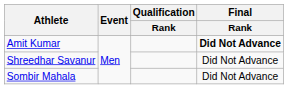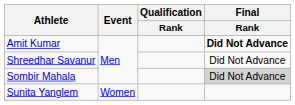Sombir Mahala | Final / Rank: no background -> lightgrey background
+ row: Sunita Yanglem | Women
